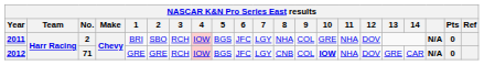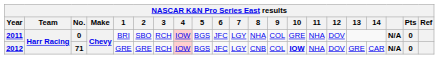2011 | No.: 2 -> 0
